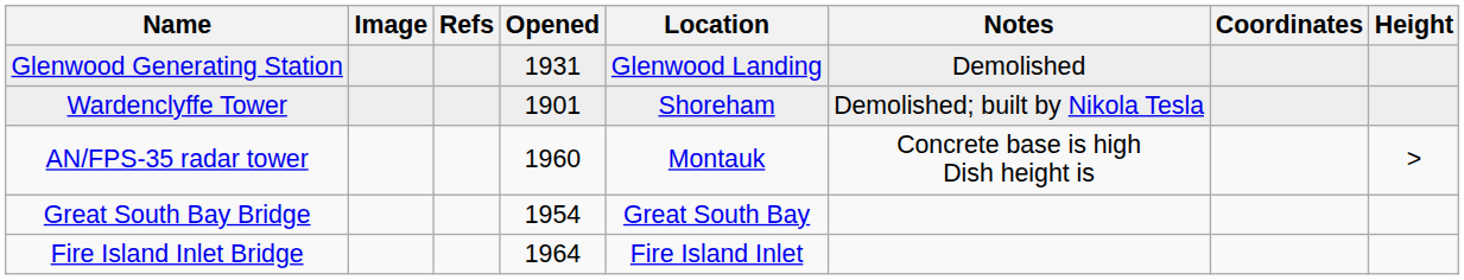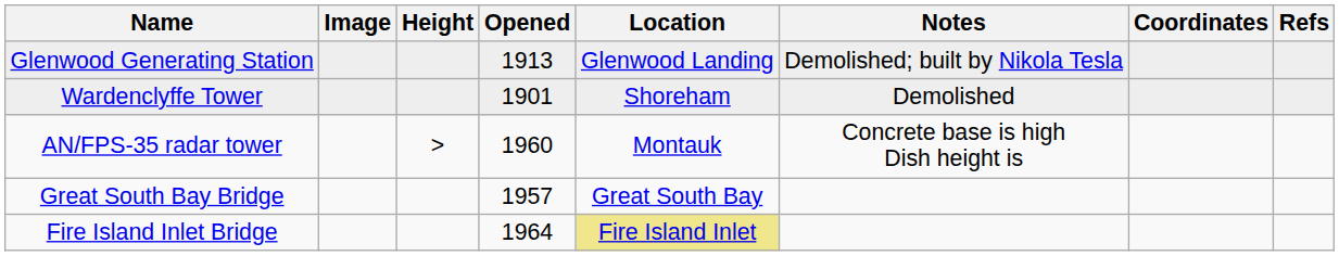columns swapped: Height <-> Refs
Glenwood Generating Station | Opened: 1931 -> 1913
Glenwood Generating Station | Notes: Demolished -> Demolished; built by Nikola Tesla
Wardenclyffe Tower | Notes: Demolished; built by Nikola Tesla -> Demolished
Great South Bay Bridge | Opened: 1954 -> 1957
Fire Island Inlet Bridge | Location: no background -> khaki background
